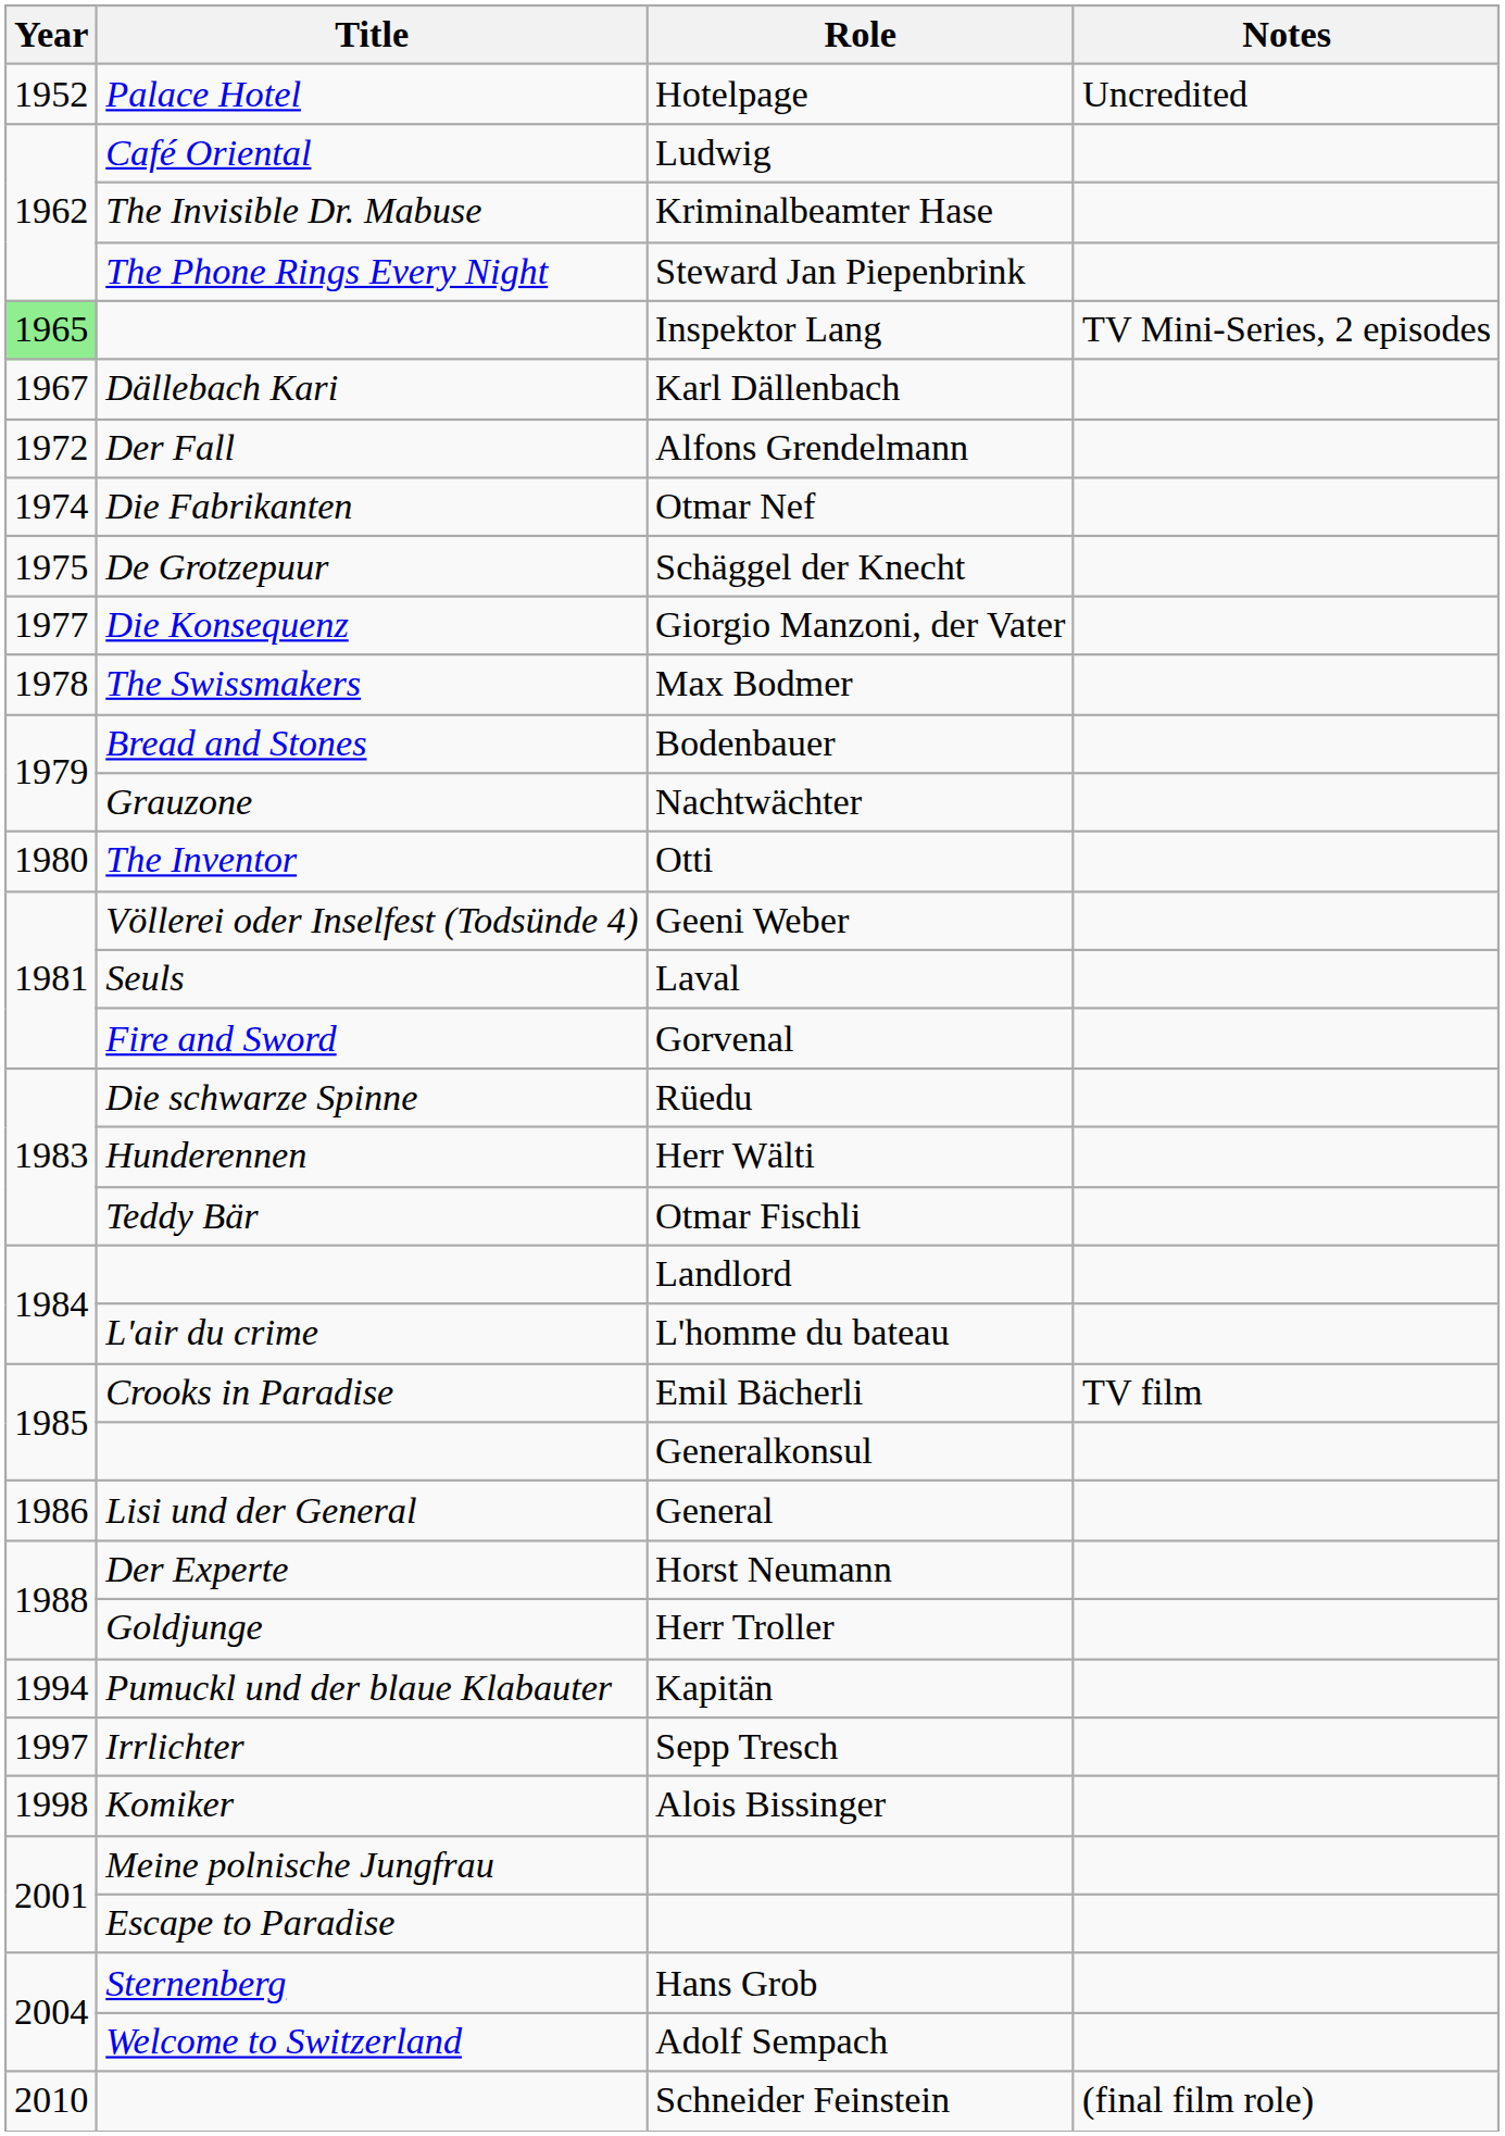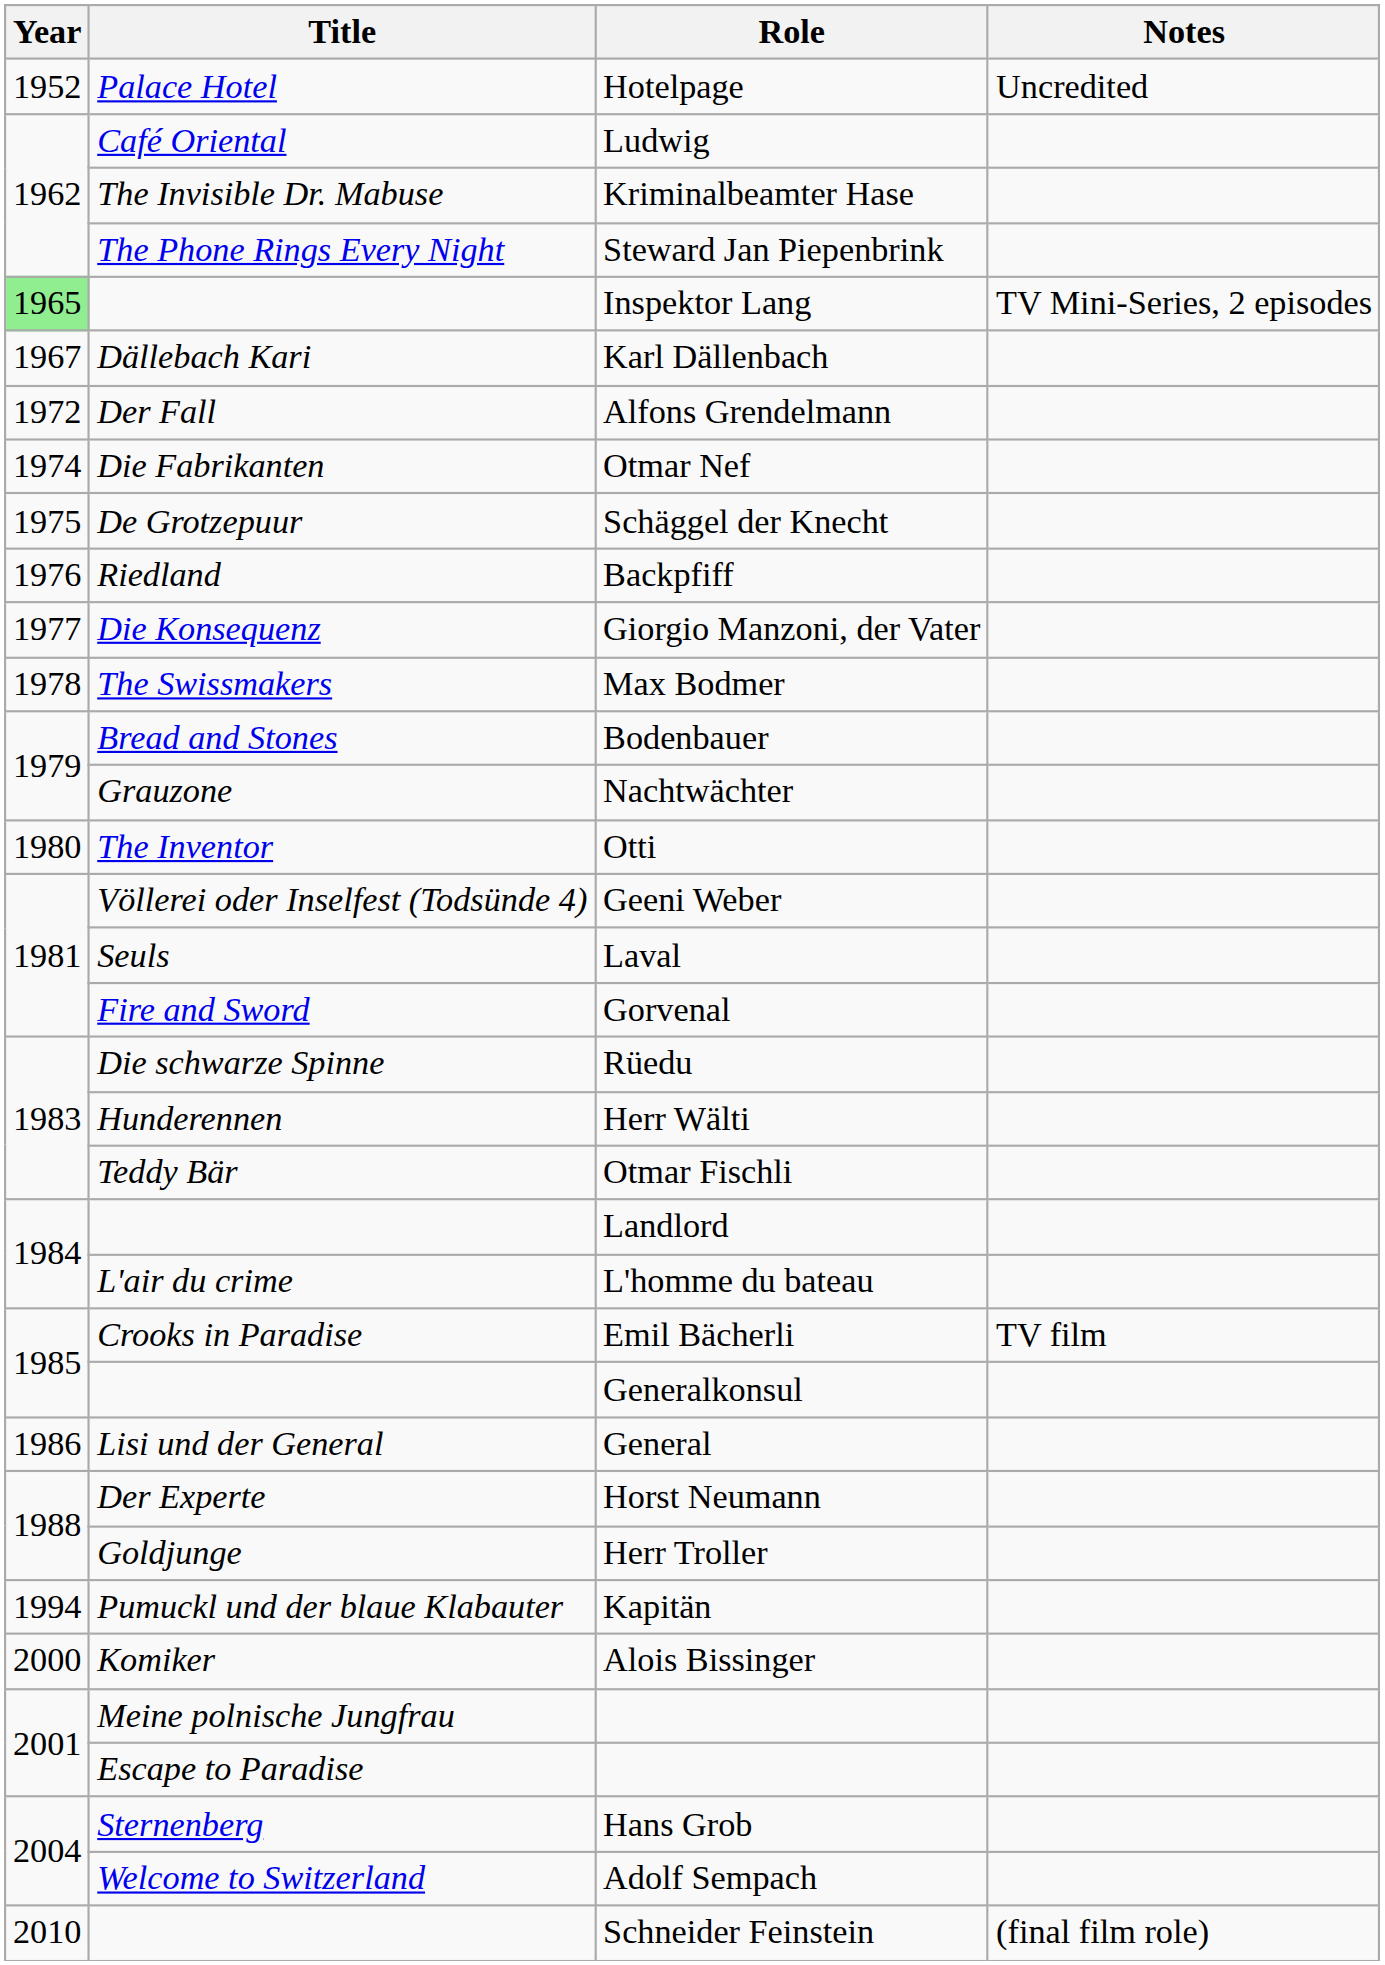+ row: 1976 | Riedland | Backpfiff
- row: 1997 | Irrlichter | Sepp Tresch
Alois Bissinger | Year: 1998 -> 2000
